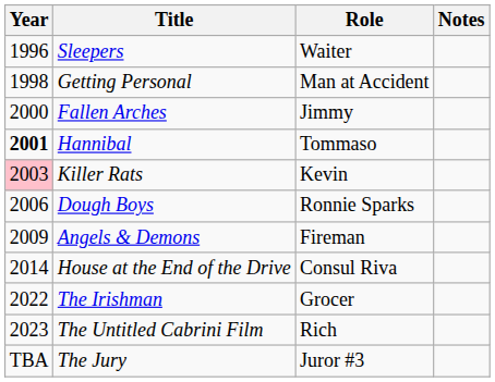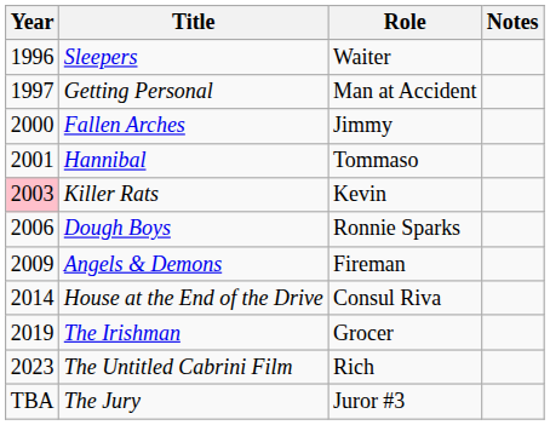Getting Personal | Year: 1998 -> 1997
Hannibal | Year: bold -> normal
The Irishman | Year: 2022 -> 2019
